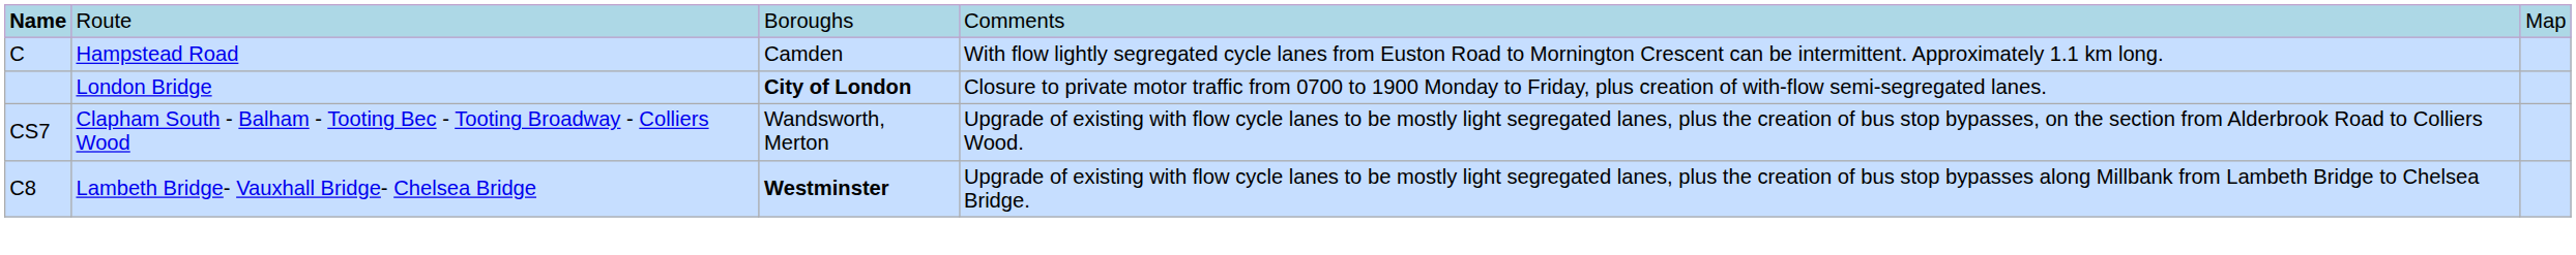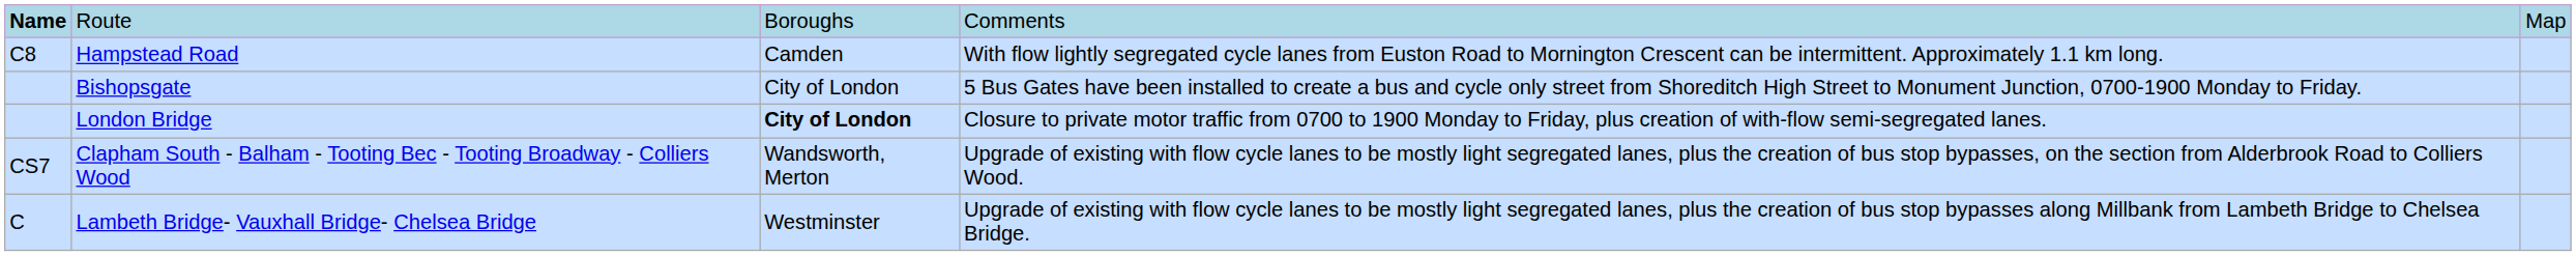Hampstead Road | column 1: C -> C8
+ row: Bishopsgate | City of London | 5 Bus Gates have been installed to create a bus and cycle only street from Shoreditch High Street to Monument Junction, 0700-1900 Monday to Friday.
Lambeth Bridge- Vauxhall Bridge- Chelsea Bridge | column 1: C8 -> C
Lambeth Bridge- Vauxhall Bridge- Chelsea Bridge | column 3: bold -> normal
